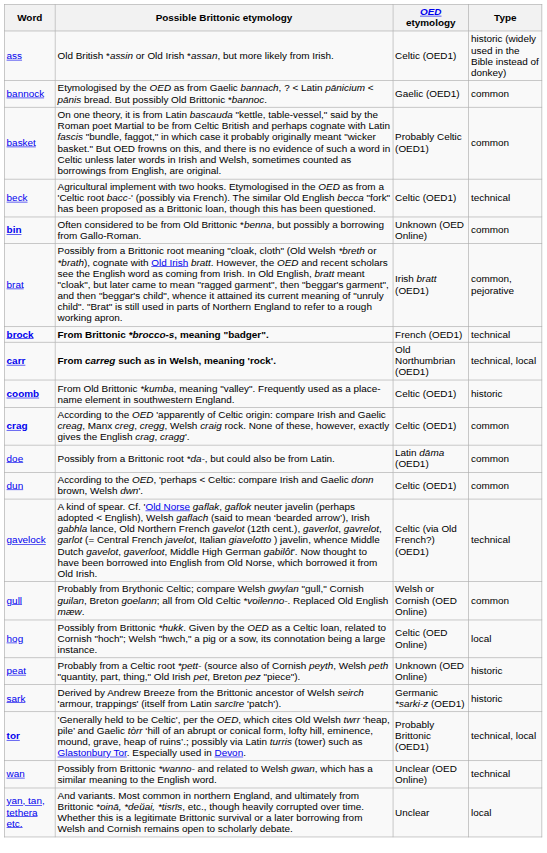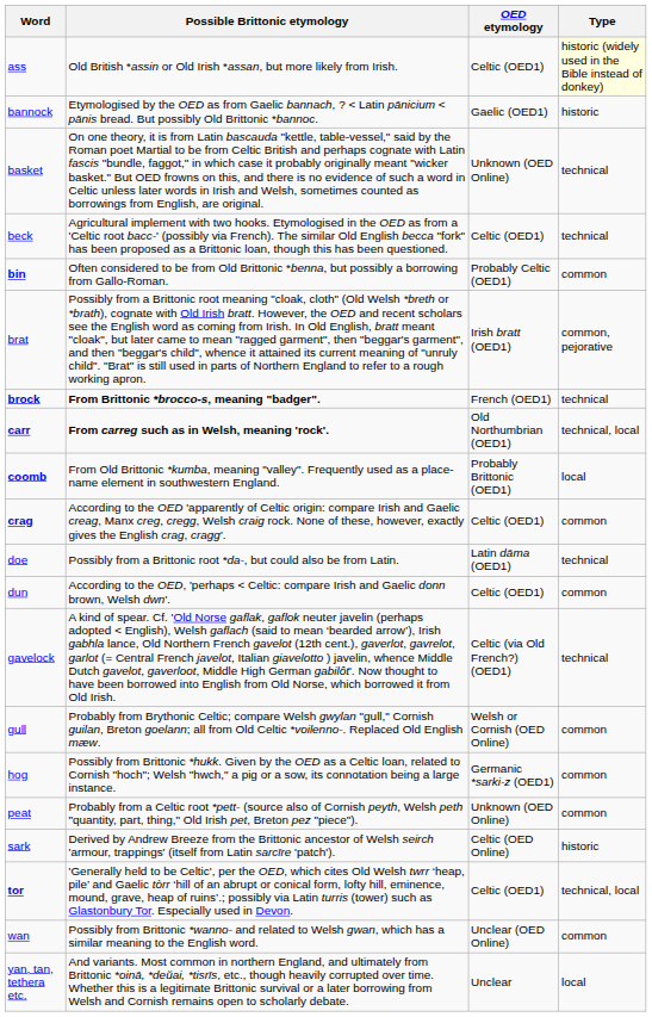ass | Type: no background -> lightyellow background
bannock | Type: common -> historic
basket | OED etymology: Probably Celtic (OED1) -> Unknown (OED Online)
basket | Type: common -> technical
bin | OED etymology: Unknown (OED Online) -> Probably Celtic (OED1)
coomb | OED etymology: Celtic (OED1) -> Probably Brittonic (OED1)
coomb | Type: historic -> local
doe | Type: common -> technical
hog | OED etymology: Celtic (OED Online) -> Germanic *sarki-z (OED1)
hog | Type: local -> common
peat | Type: historic -> common
sark | OED etymology: Germanic *sarki-z (OED1) -> Celtic (OED Online)
tor | OED etymology: Probably Brittonic (OED1) -> Celtic (OED1)
wan | Type: technical -> common
